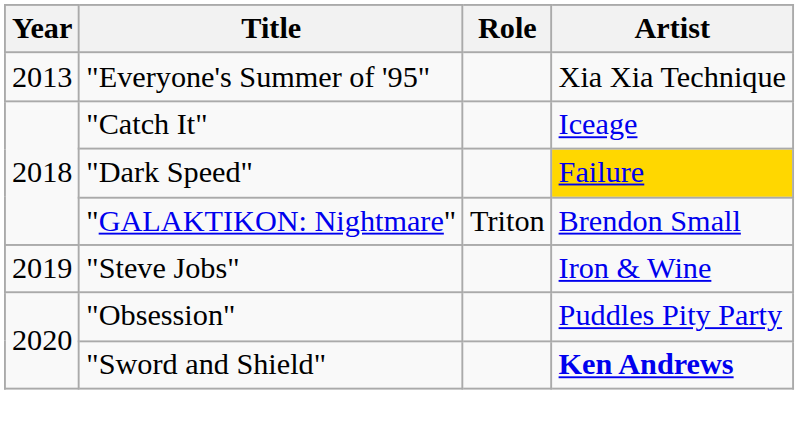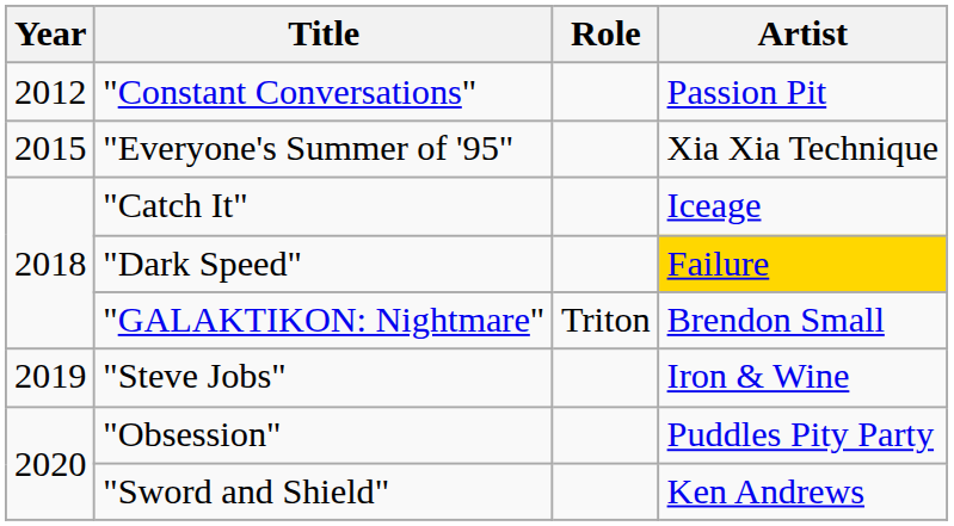+ row: 2012 | "Constant Conversations" | Passion Pit
"Everyone's Summer of '95" | Year: 2013 -> 2015
"Sword and Shield" | Artist: bold -> normal
